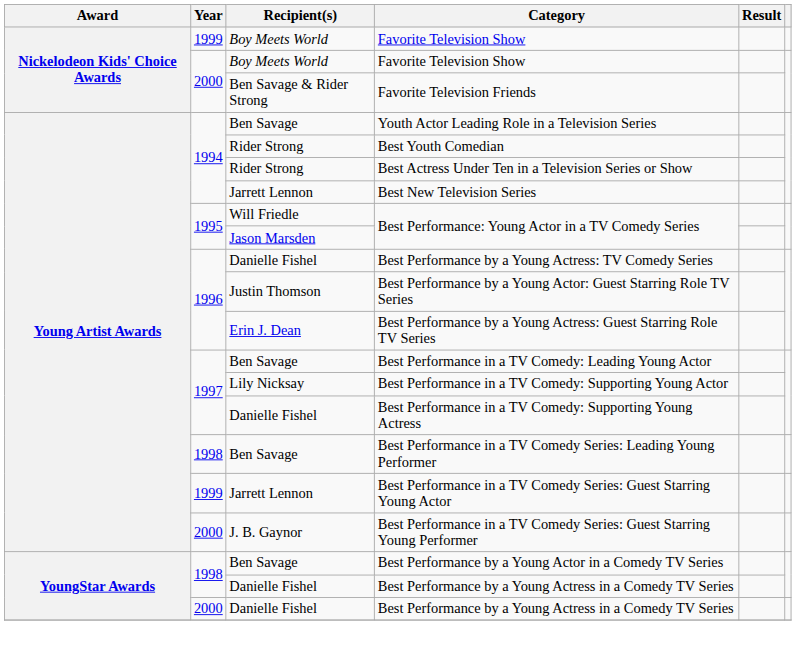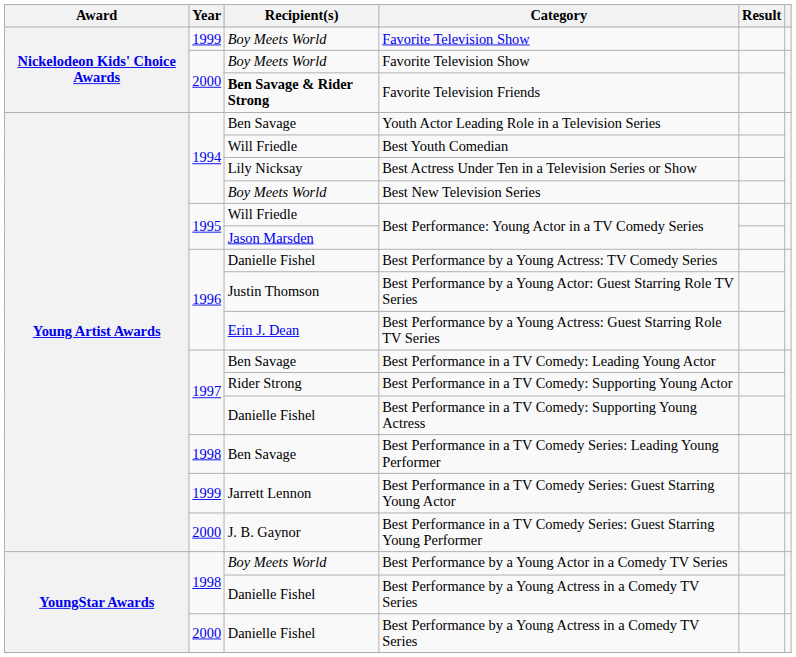Favorite Television Friends | Recipient(s): normal -> bold
Best Youth Comedian | Recipient(s): Rider Strong -> Will Friedle
Best Actress Under Ten in a Television Series or Show | Recipient(s): Rider Strong -> Lily Nicksay
Best New Television Series | Recipient(s): Jarrett Lennon -> Boy Meets World
Best Performance in a TV Comedy: Supporting Young Actor | Recipient(s): Lily Nicksay -> Rider Strong
Best Performance by a Young Actor in a Comedy TV Series | Recipient(s): Ben Savage -> Boy Meets World
